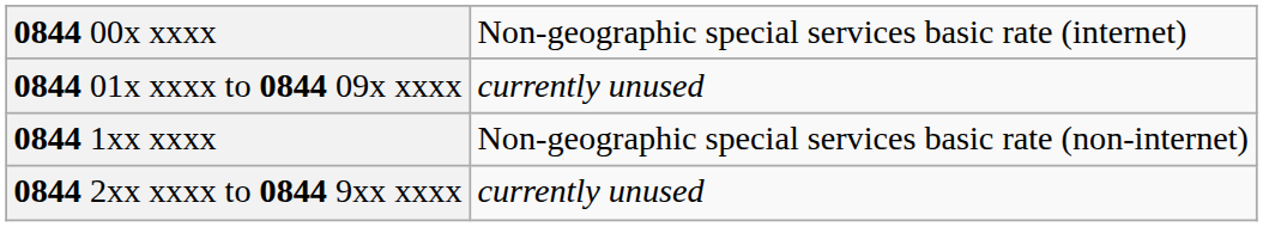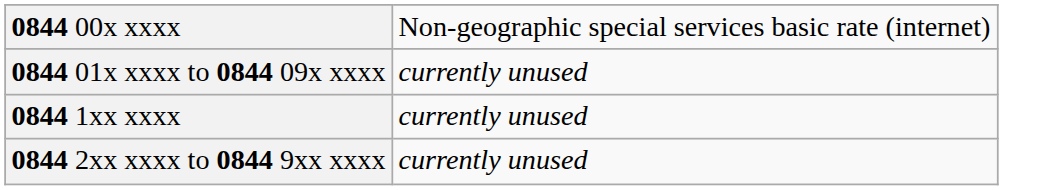0844 1xx xxxx | column 2: Non-geographic special services basic rate (non-internet) -> currently unused
